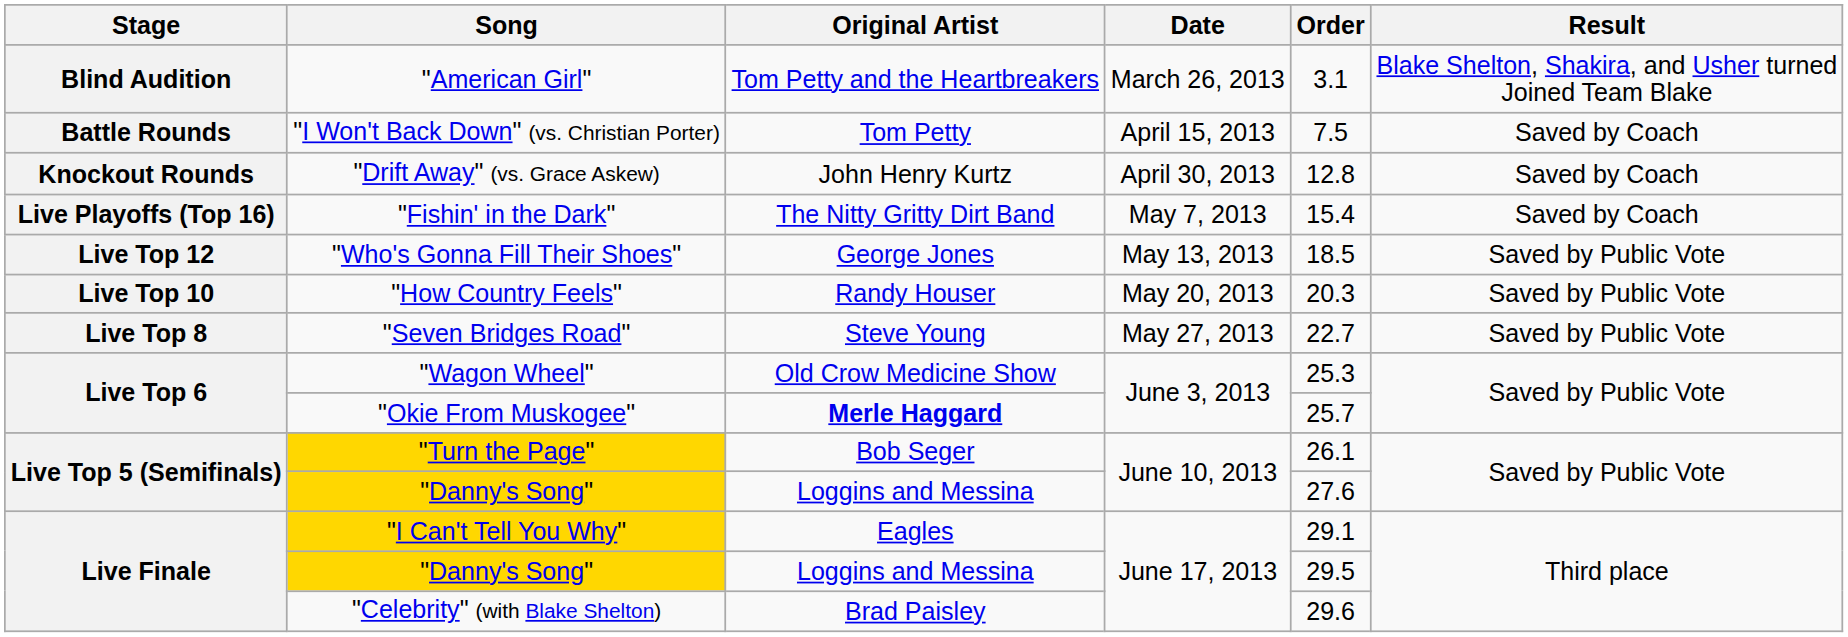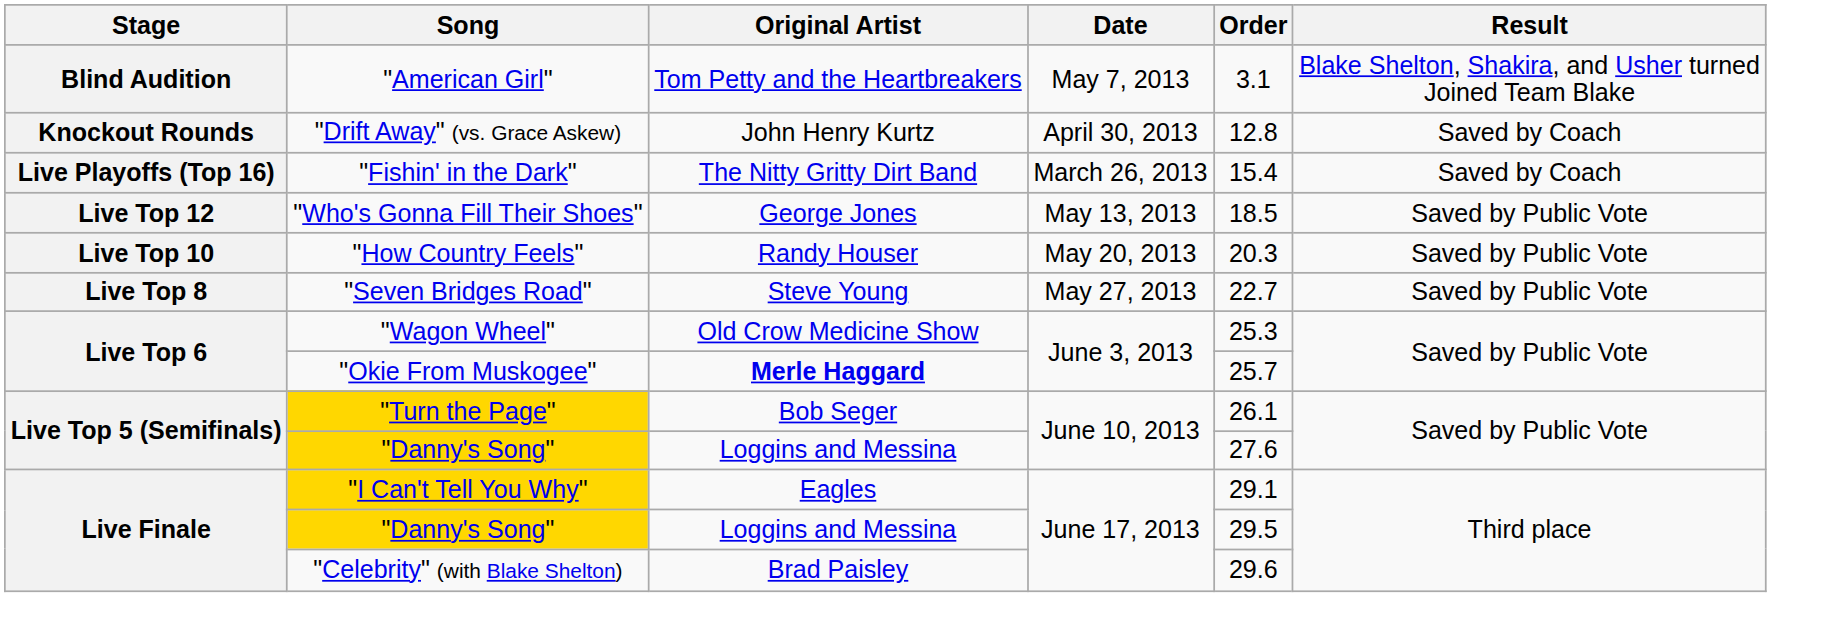"American Girl" | Date: March 26, 2013 -> May 7, 2013
- row: Battle Rounds | "I Won't Back Down" (vs. Christian Porter) | Tom Petty | April 15, 2013 | 7.5 | Saved by Coach
"Fishin' in the Dark" | Date: May 7, 2013 -> March 26, 2013
